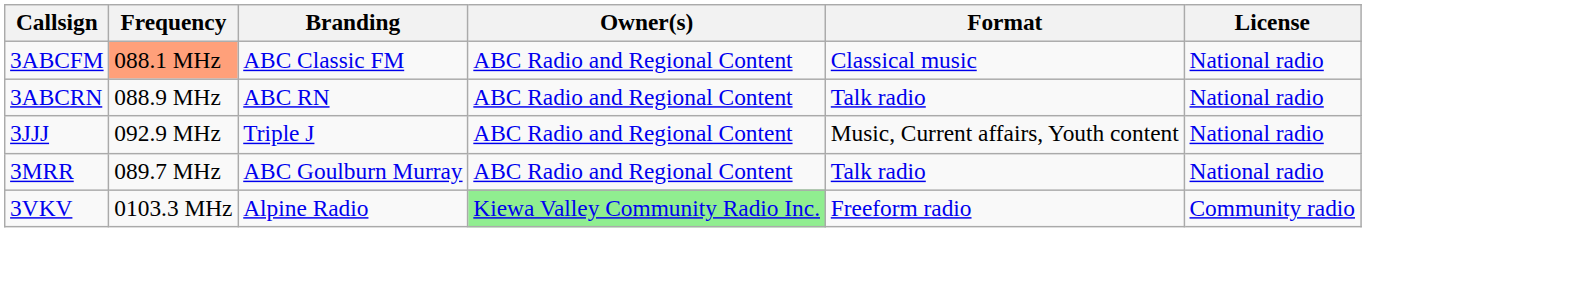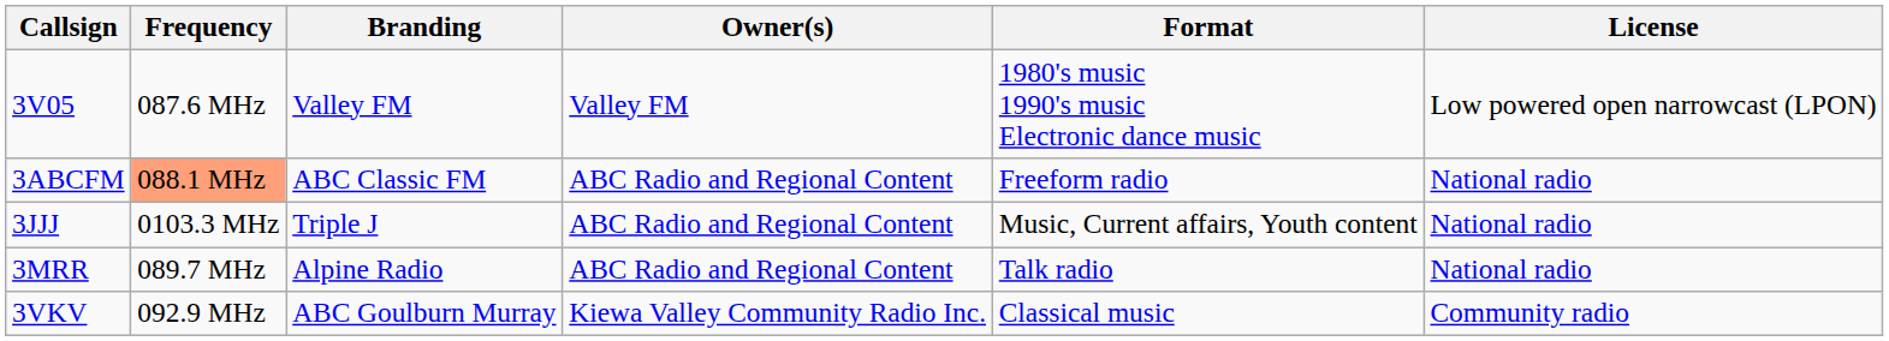+ row: 3V05 | 087.6 MHz | Valley FM | Valley FM | 1980's music 1990's music Electronic dance music | Low powered open narrowcast (LPON)
3ABCFM | Format: Classical music -> Freeform radio
- row: 3ABCRN | 088.9 MHz | ABC RN | ABC Radio and Regional Content | Talk radio | National radio
3JJJ | Frequency: 092.9 MHz -> 0103.3 MHz
3MRR | Branding: ABC Goulburn Murray -> Alpine Radio
3VKV | Frequency: 0103.3 MHz -> 092.9 MHz
3VKV | Branding: Alpine Radio -> ABC Goulburn Murray
3VKV | Owner(s): lightgreen background -> no background
3VKV | Format: Freeform radio -> Classical music
